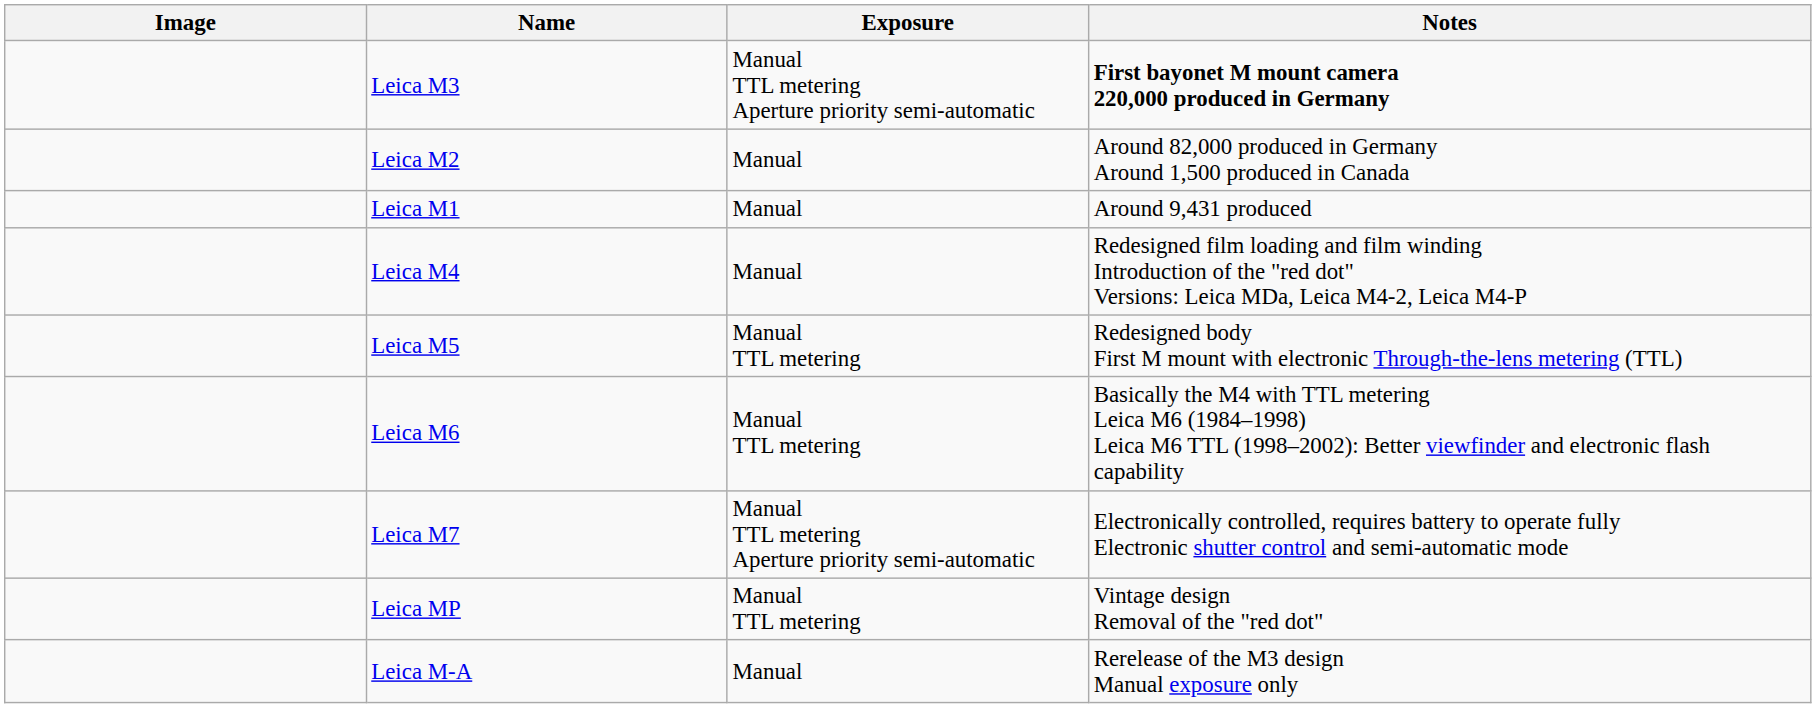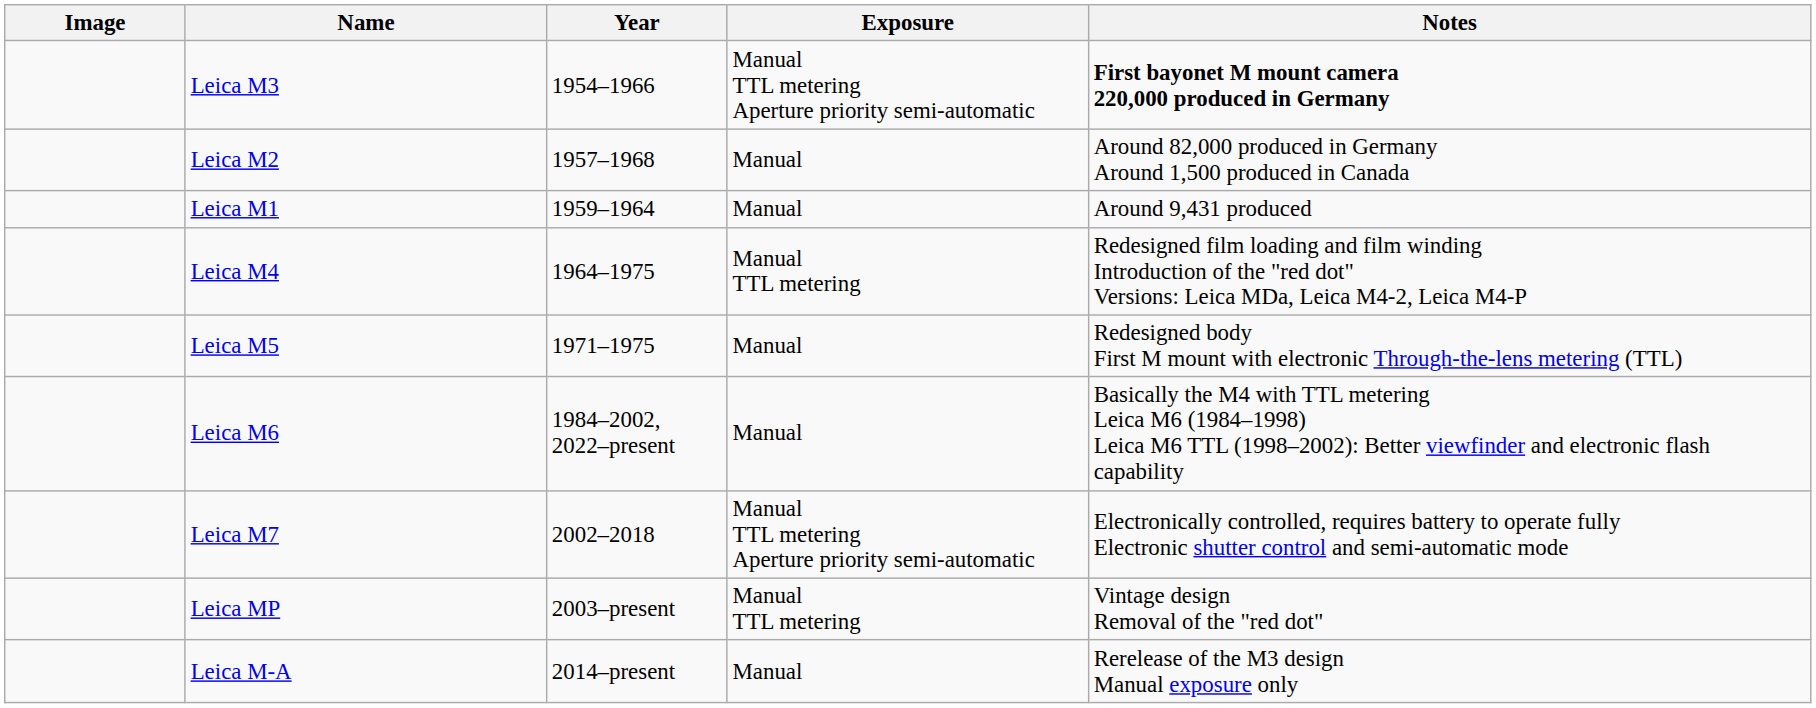+ column: Year | 1954–1966 | 1957–1968 | 1959–1964 | 1964–1975 | 1971–1975 | 1984–2002, 2022–present | 2002–2018 | 2003–present | 2014–present
Leica M4 | Exposure: Manual -> Manual TTL metering
Leica M5 | Exposure: Manual TTL metering -> Manual
Leica M6 | Exposure: Manual TTL metering -> Manual
